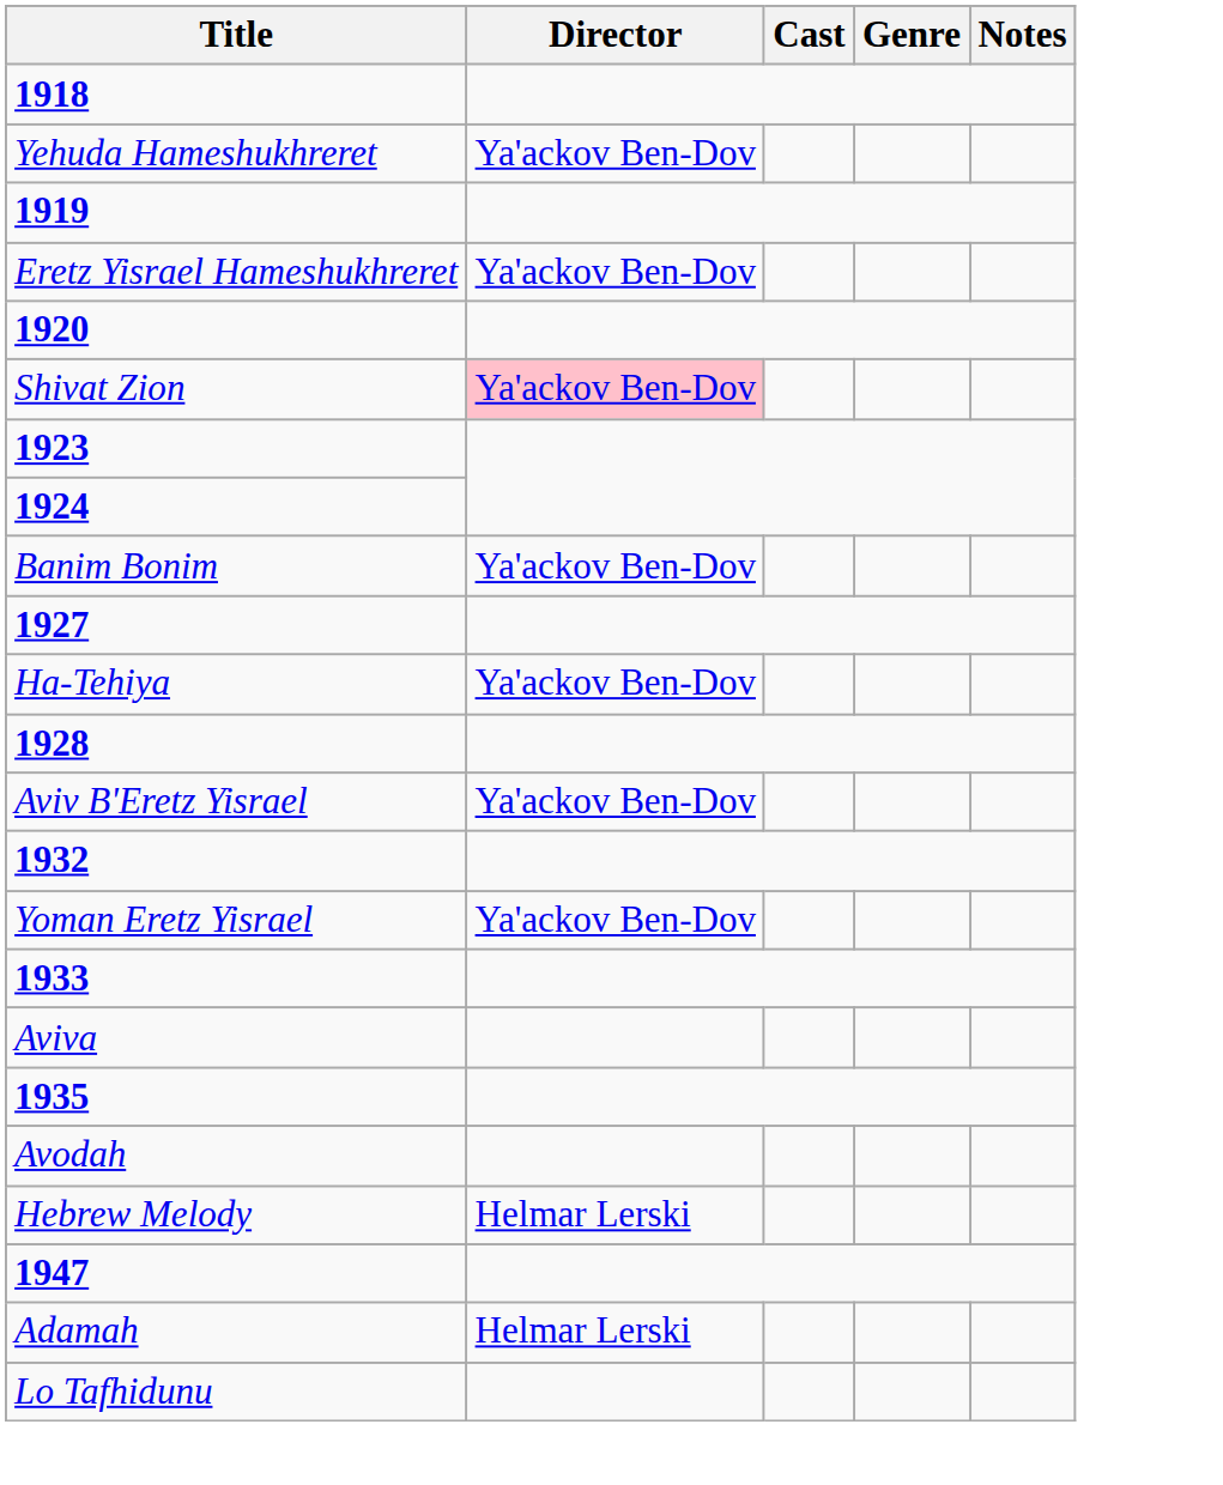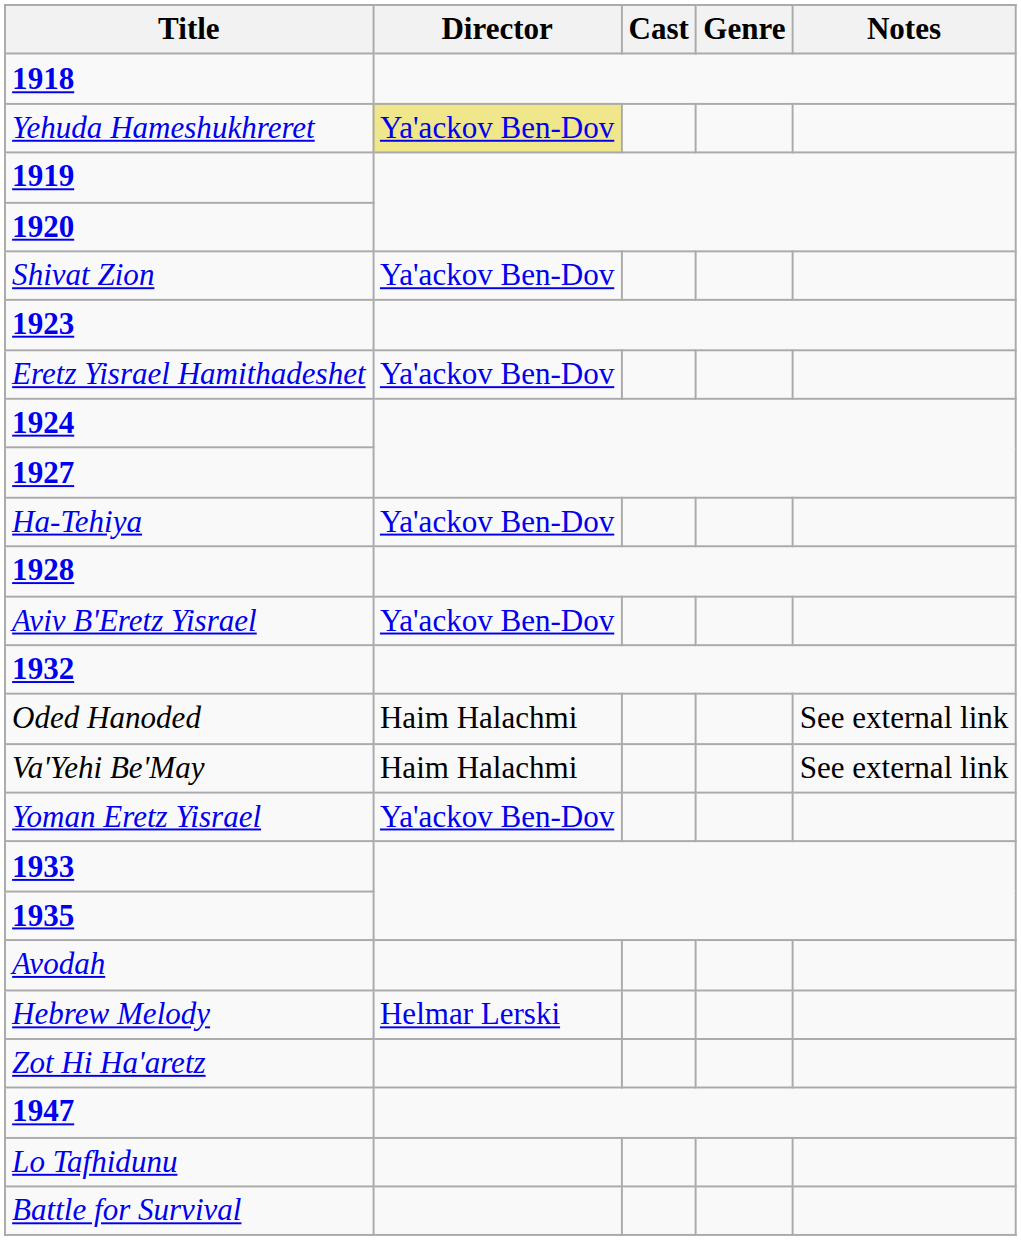Yehuda Hameshukhreret | Director: no background -> khaki background
- row: Eretz Yisrael Hameshukhreret | Ya'ackov Ben-Dov
Shivat Zion | Director: pink background -> no background
+ row: Eretz Yisrael Hamithadeshet | Ya'ackov Ben-Dov
- row: Banim Bonim | Ya'ackov Ben-Dov
+ row: Oded Hanoded | Haim Halachmi | See external link
+ row: Va'Yehi Be'May | Haim Halachmi | See external link
- row: Aviva
+ row: Zot Hi Ha'aretz
- row: Adamah | Helmar Lerski
+ row: Battle for Survival
